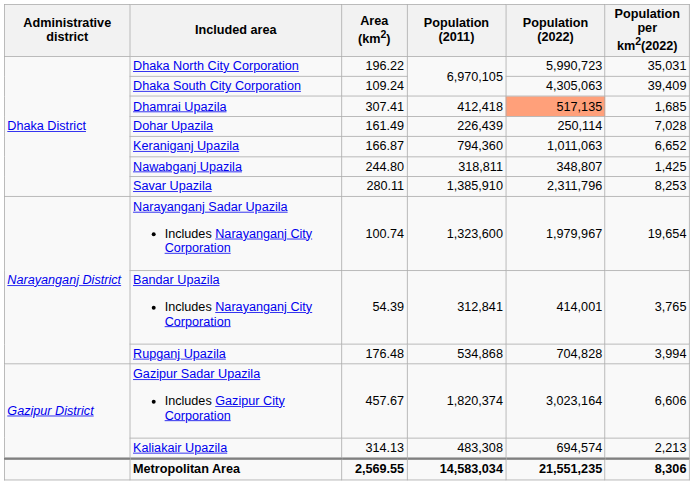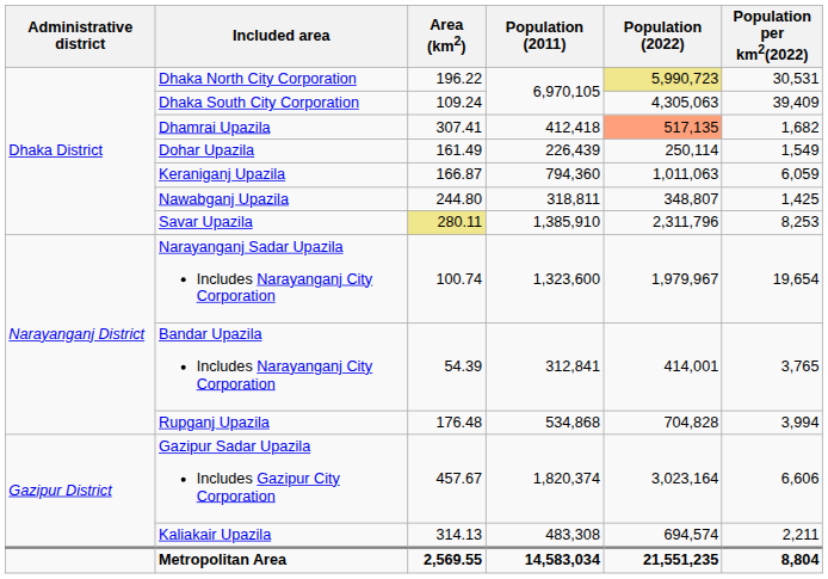Dhaka North City Corporation | Population (2022): no background -> khaki background
Dhaka North City Corporation | Population per km2(2022): 35,031 -> 30,531
Dhamrai Upazila | Population per km2(2022): 1,685 -> 1,682
Dohar Upazila | Population per km2(2022): 7,028 -> 1,549
Keraniganj Upazila | Population per km2(2022): 6,652 -> 6,059
Savar Upazila | Area (km2): no background -> khaki background
Kaliakair Upazila | Population per km2(2022): 2,213 -> 2,211
Metropolitan Area | Population per km2(2022): 8,306 -> 8,804
